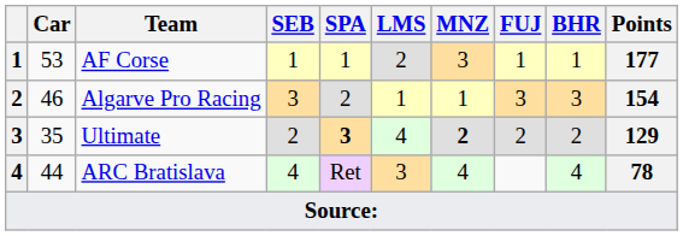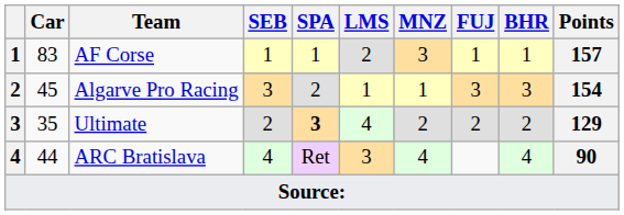AF Corse | Car: 53 -> 83
AF Corse | Points: 177 -> 157
Algarve Pro Racing | Car: 46 -> 45
Ultimate | MNZ: bold -> normal
ARC Bratislava | Points: 78 -> 90
